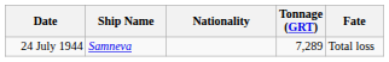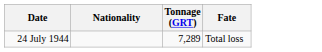- column: Ship Name | Samneva
